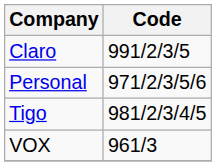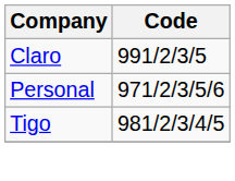- row: VOX | 961/3
